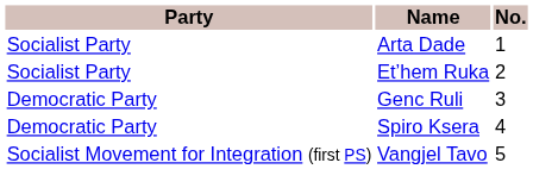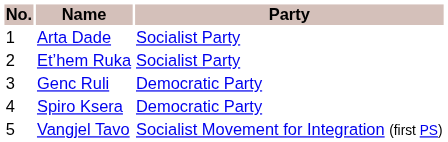columns swapped: No. <-> Party
